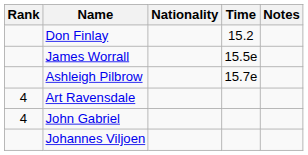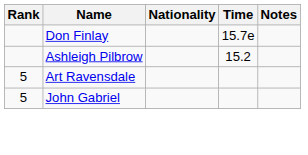Don Finlay | Time: 15.2 -> 15.7e
- row: James Worrall | 15.5e
Ashleigh Pilbrow | Time: 15.7e -> 15.2
Art Ravensdale | Rank: 4 -> 5
John Gabriel | Rank: 4 -> 5
- row: Johannes Viljoen
